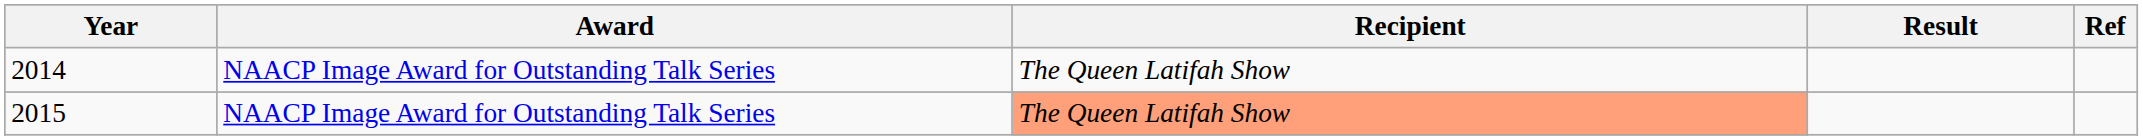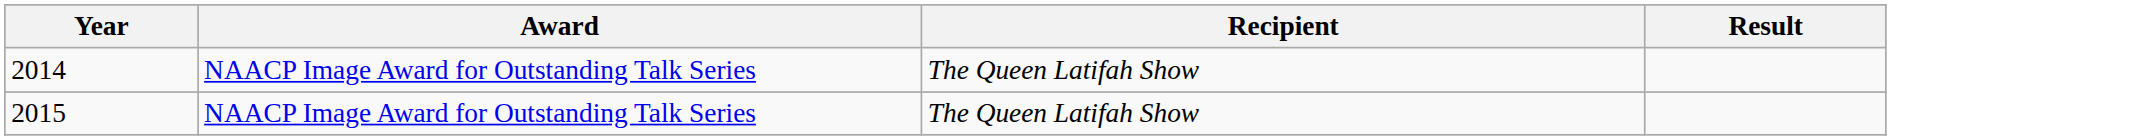- column: Ref
2015 | Recipient: lightsalmon background -> no background
